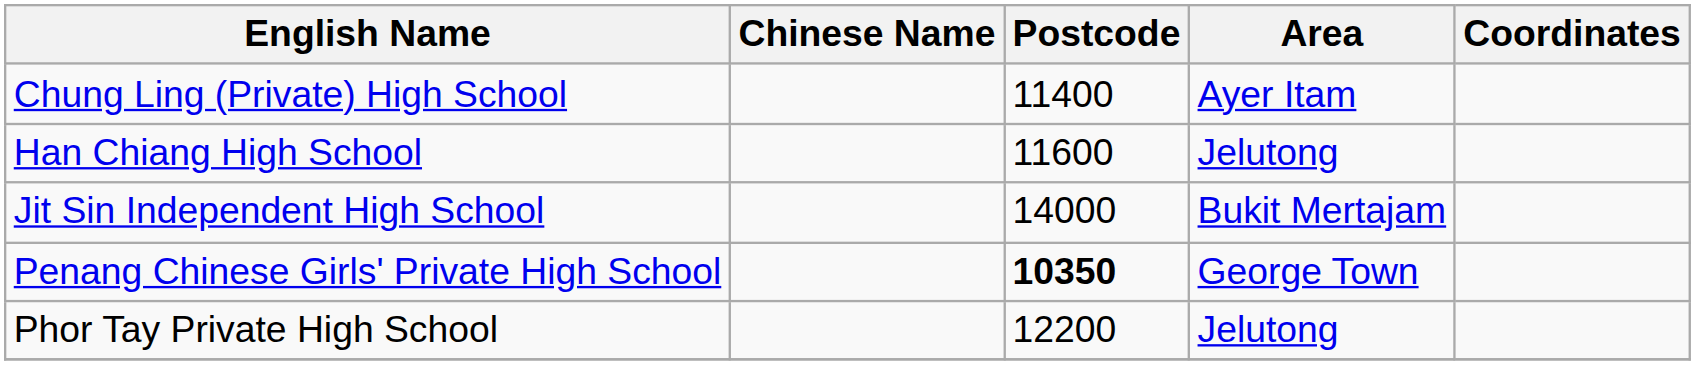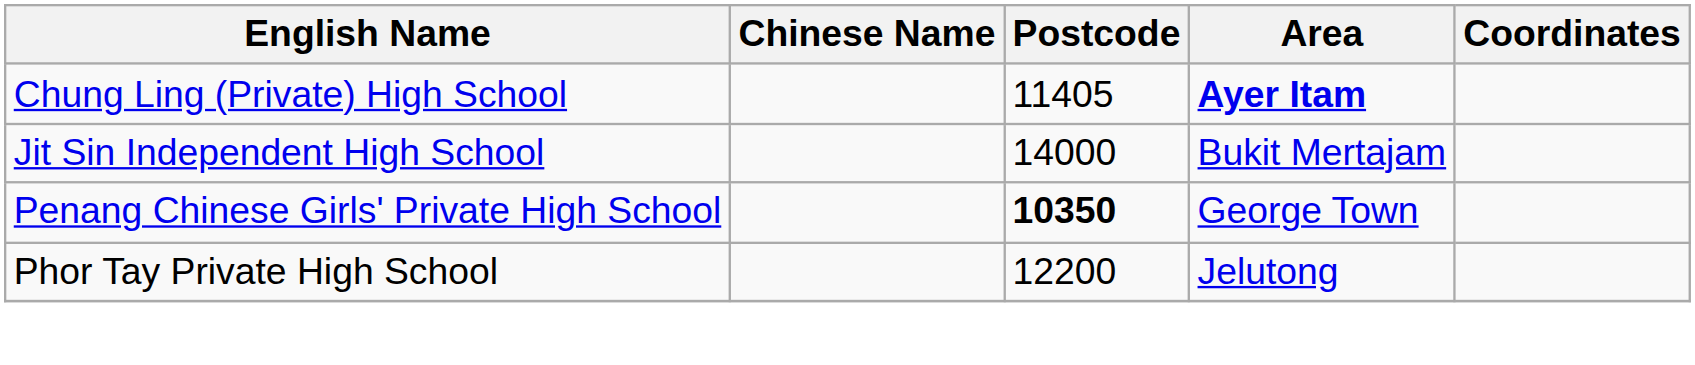Chung Ling (Private) High School | Postcode: 11400 -> 11405
Chung Ling (Private) High School | Area: normal -> bold
- row: Han Chiang High School | 11600 | Jelutong
